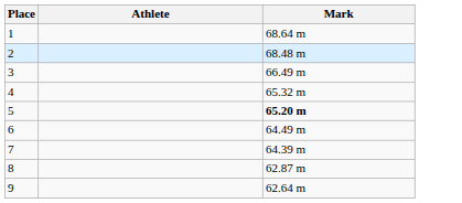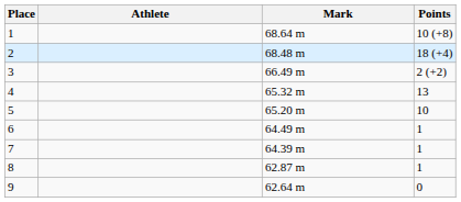+ column: Points | 10 (+8) | 18 (+4) | 2 (+2) | 13 | 10 | 1 | 1 | 1 | 0
5 | Mark: bold -> normal
